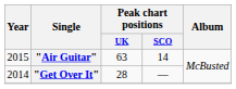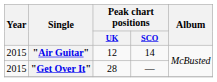"Air Guitar" | Peak chart positions / UK: 63 -> 12
"Get Over It" | Year: 2014 -> 2015
